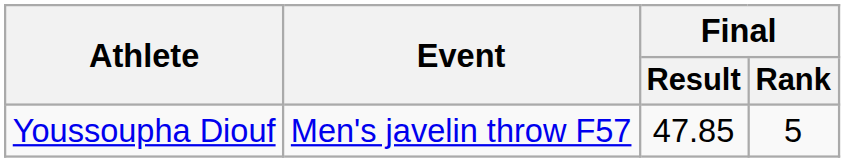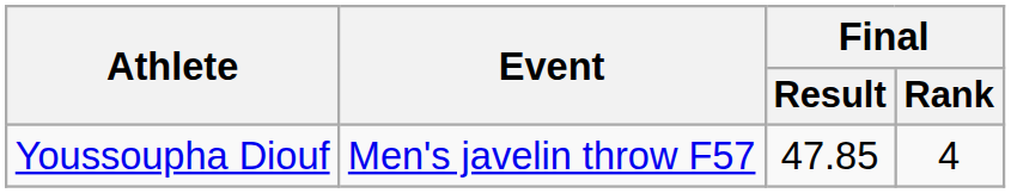Youssoupha Diouf | Final / Rank: 5 -> 4
